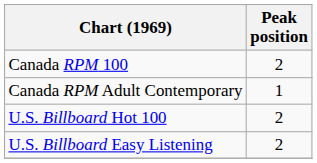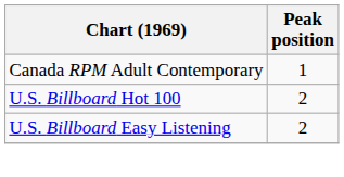- row: Canada RPM 100 | 2
